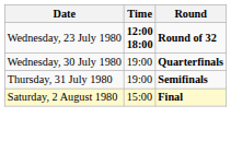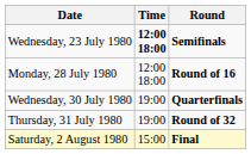Wednesday, 23 July 1980 | Round: Round of 32 -> Semifinals
+ row: Monday, 28 July 1980 | 12:00 18:00 | Round of 16
Thursday, 31 July 1980 | Round: Semifinals -> Round of 32
